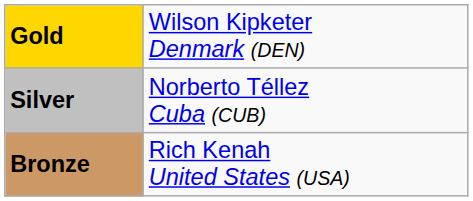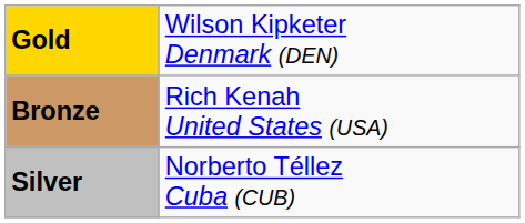rows swapped: Silver <-> Bronze
